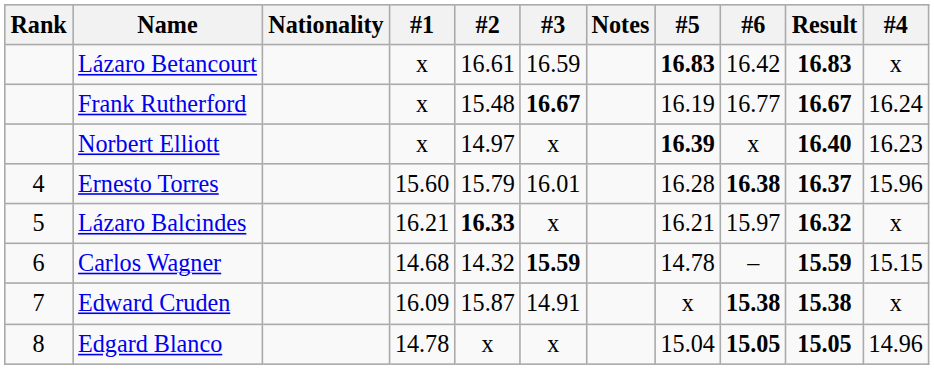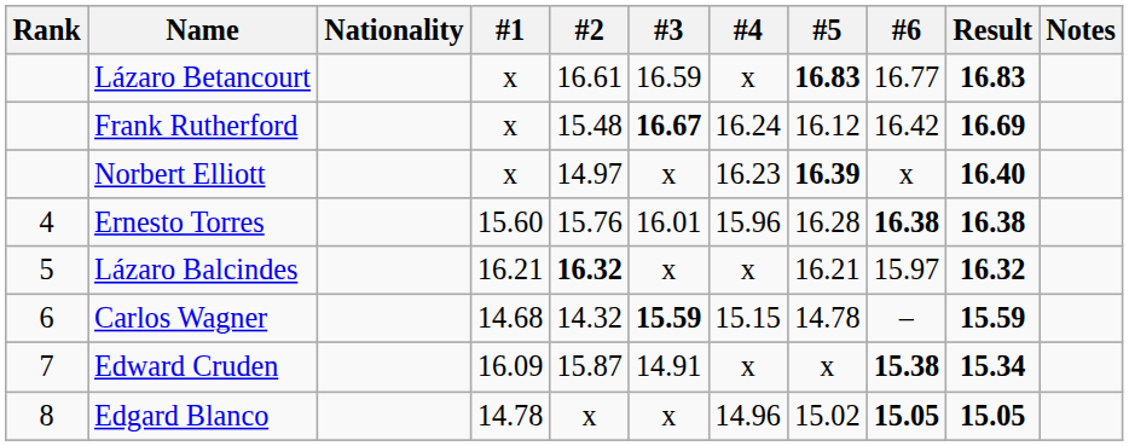columns swapped: #4 <-> Notes
Lázaro Betancourt | #6: 16.42 -> 16.77
Frank Rutherford | #5: 16.19 -> 16.12
Frank Rutherford | #6: 16.77 -> 16.42
Frank Rutherford | Result: 16.67 -> 16.69
Ernesto Torres | #2: 15.79 -> 15.76
Ernesto Torres | Result: 16.37 -> 16.38
Lázaro Balcindes | #2: 16.33 -> 16.32
Edward Cruden | Result: 15.38 -> 15.34
Edgard Blanco | #5: 15.04 -> 15.02
